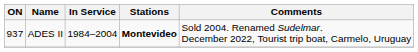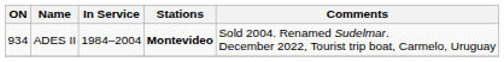ADES II | ON: 937 -> 934
